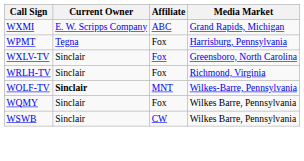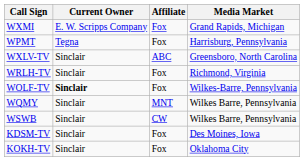WXMI | Affiliate: ABC -> Fox
WXLV-TV | Affiliate: Fox -> ABC
WOLF-TV | Affiliate: MNT -> Fox
WQMY | Affiliate: Fox -> MNT
+ row: KDSM-TV | Sinclair | Fox | Des Moines, Iowa
+ row: KOKH-TV | Sinclair | Fox | Oklahoma City
